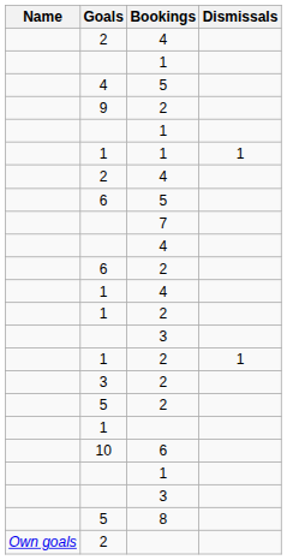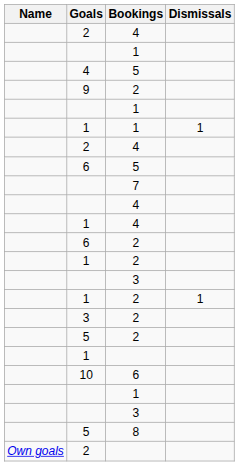rows swapped: 6 / 2 <-> 1 / 4
